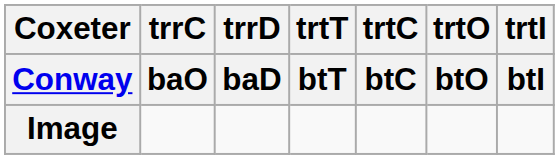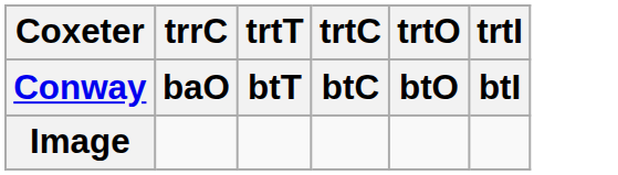- column: trrD | baD
